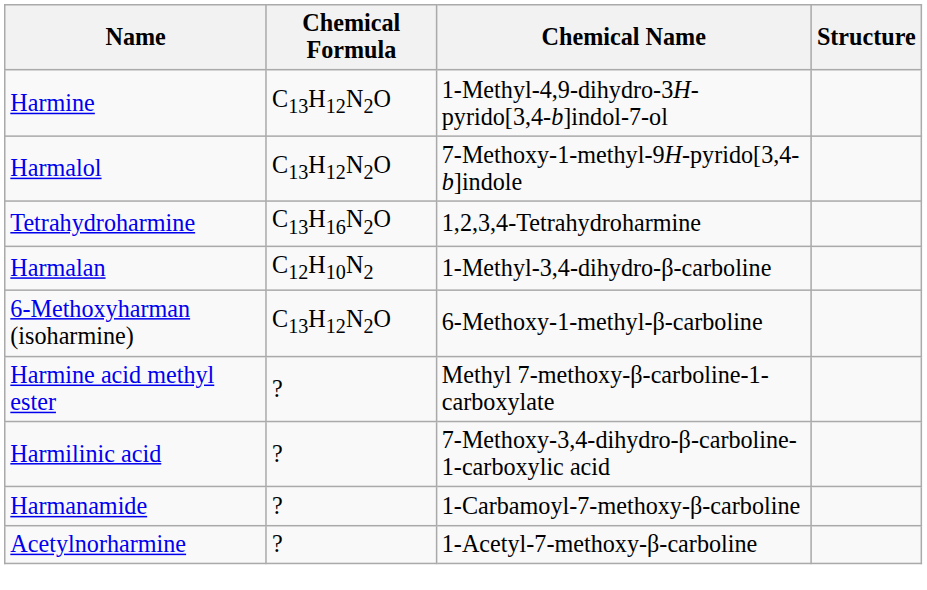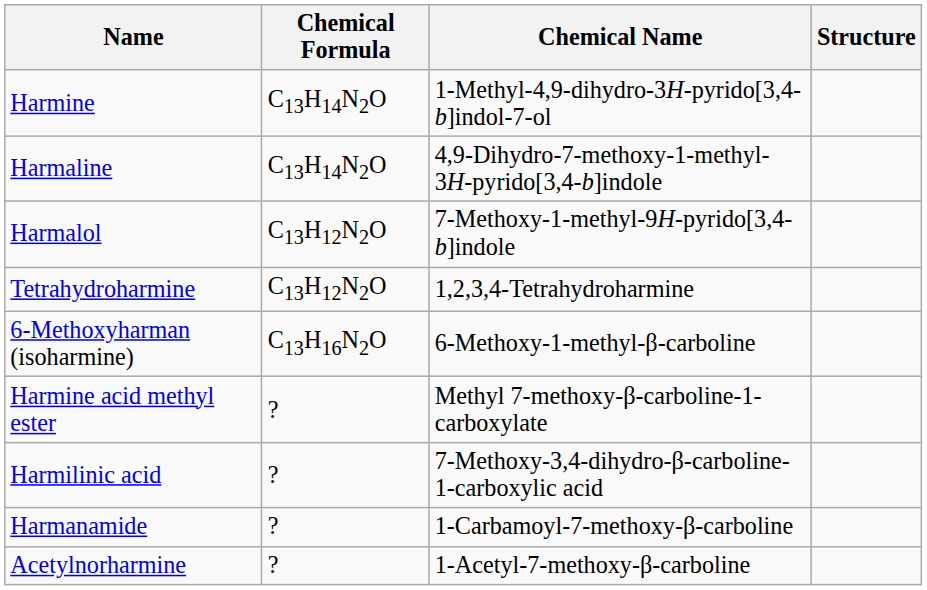Harmine | Chemical Formula: C13H12N2O -> C13H14N2O
+ row: Harmaline | C13H14N2O | 4,9-Dihydro-7-methoxy-1-methyl-3H-pyrido[3,4-b]indole
Tetrahydroharmine | Chemical Formula: C13H16N2O -> C13H12N2O
- row: Harmalan | C12H10N2 | 1-Methyl-3,4-dihydro-β-carboline
6-Methoxyharman (isoharmine) | Chemical Formula: C13H12N2O -> C13H16N2O
